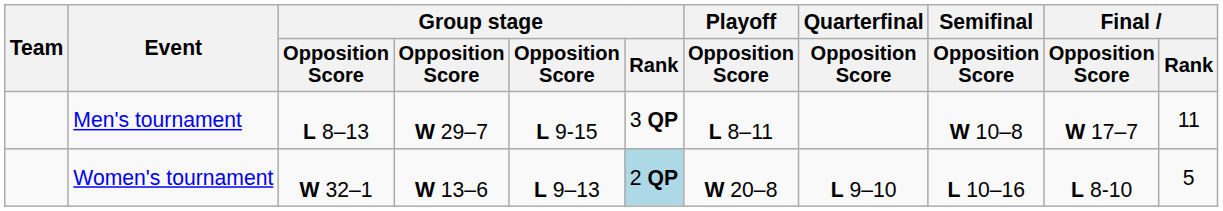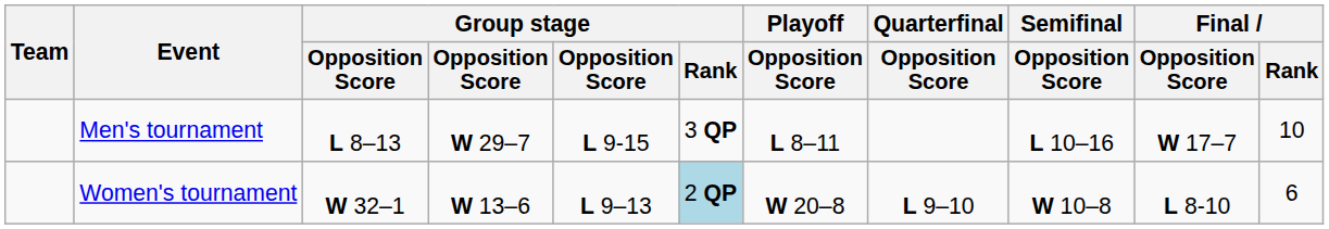Men's tournament | Semifinal / Opposition Score: W 10–8 -> L 10–16
Men's tournament | Final / Rank: 11 -> 10
Women's tournament | Semifinal / Opposition Score: L 10–16 -> W 10–8
Women's tournament | Final / Rank: 5 -> 6
